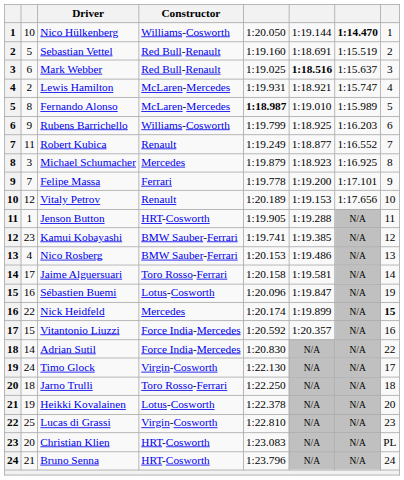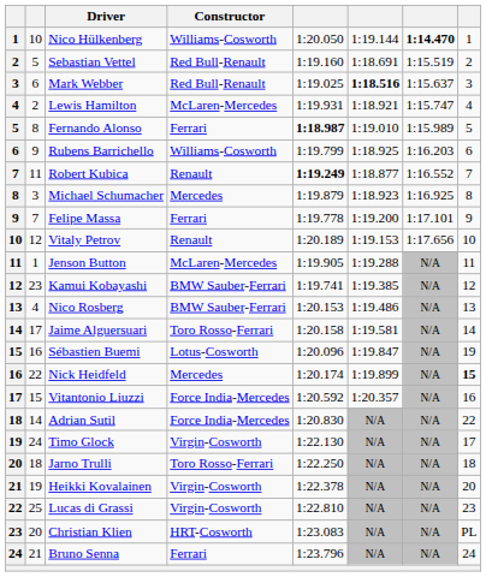Fernando Alonso | Constructor: McLaren-Mercedes -> Ferrari
Robert Kubica | column 5: normal -> bold
Jenson Button | Constructor: HRT-Cosworth -> McLaren-Mercedes
Heikki Kovalainen | Constructor: Lotus-Cosworth -> Virgin-Cosworth
Bruno Senna | Constructor: HRT-Cosworth -> Ferrari
